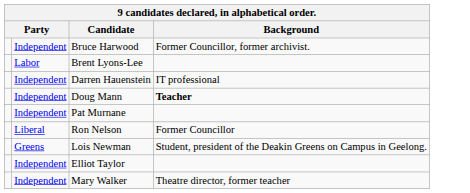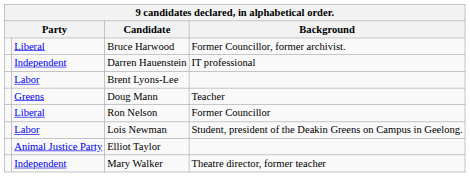Bruce Harwood | column 2: Independent -> Liberal
rows swapped: Brent Lyons-Lee <-> Darren Hauenstein
Doug Mann | column 2: Independent -> Greens
Doug Mann | Background: bold -> normal
- row: Independent | Pat Murnane
Lois Newman | column 2: Greens -> Labor
Elliot Taylor | column 2: Independent -> Animal Justice Party
